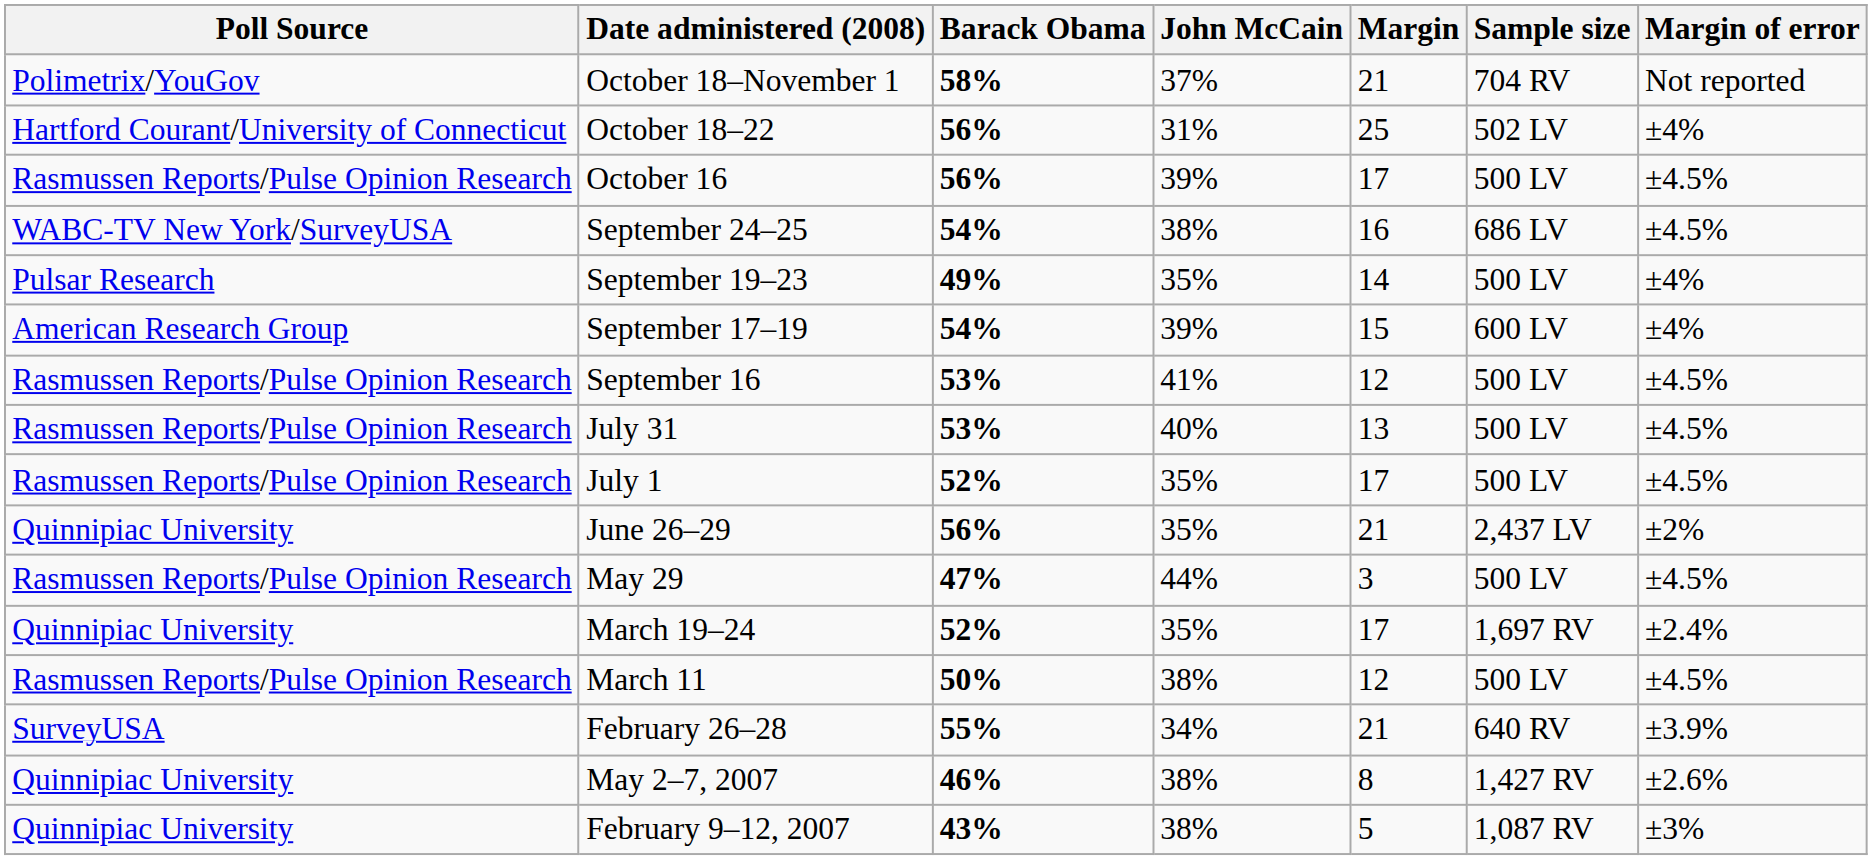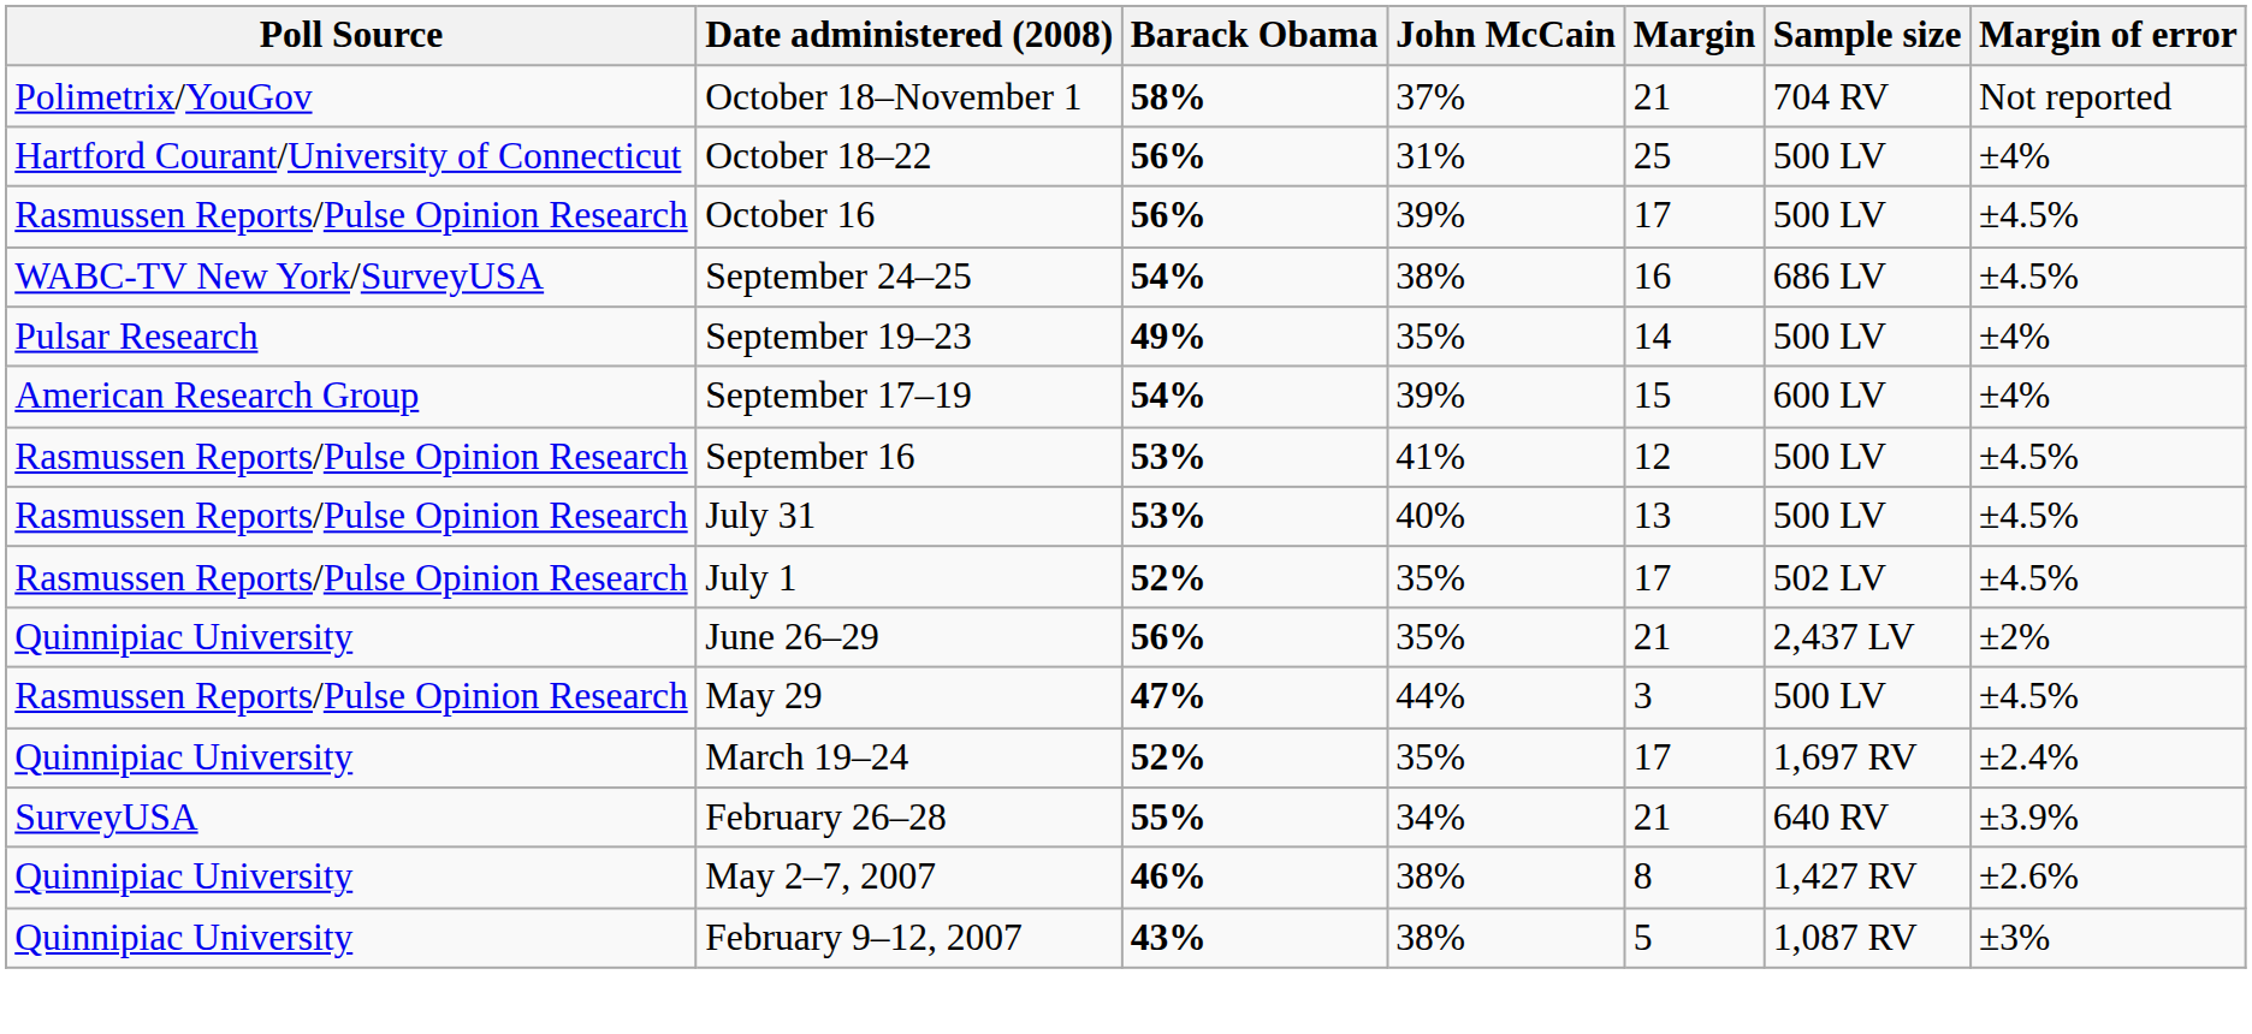October 18–22 | Sample size: 502 LV -> 500 LV
July 1 | Sample size: 500 LV -> 502 LV
- row: Rasmussen Reports/Pulse Opinion Research | March 11 | 50% | 38% | 12 | 500 LV | ±4.5%
